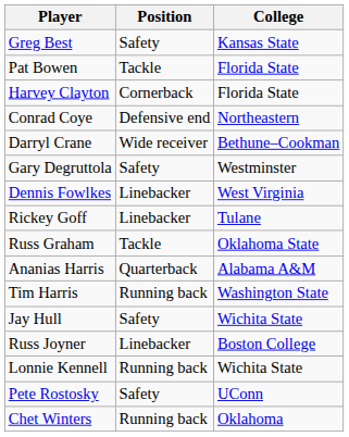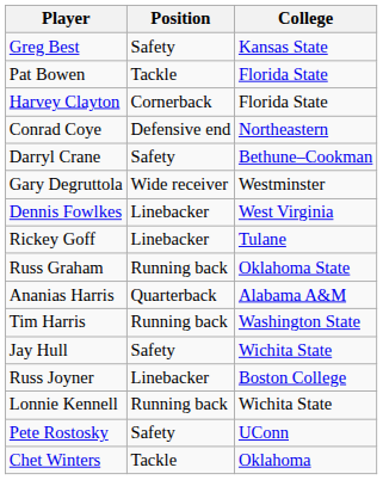Darryl Crane | Position: Wide receiver -> Safety
Gary Degruttola | Position: Safety -> Wide receiver
Russ Graham | Position: Tackle -> Running back
Chet Winters | Position: Running back -> Tackle
